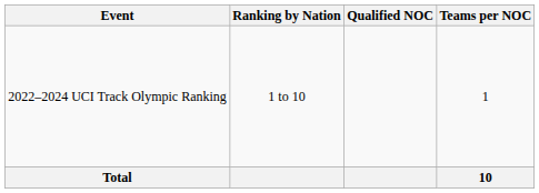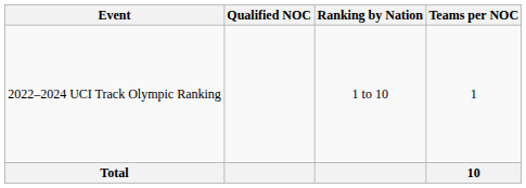columns swapped: Ranking by Nation <-> Qualified NOC
